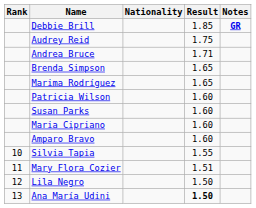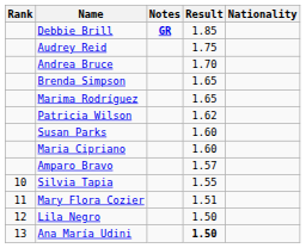columns swapped: Nationality <-> Notes
Andrea Bruce | Result: 1.71 -> 1.70
Patricia Wilson | Result: 1.60 -> 1.62
Amparo Bravo | Result: 1.60 -> 1.57
